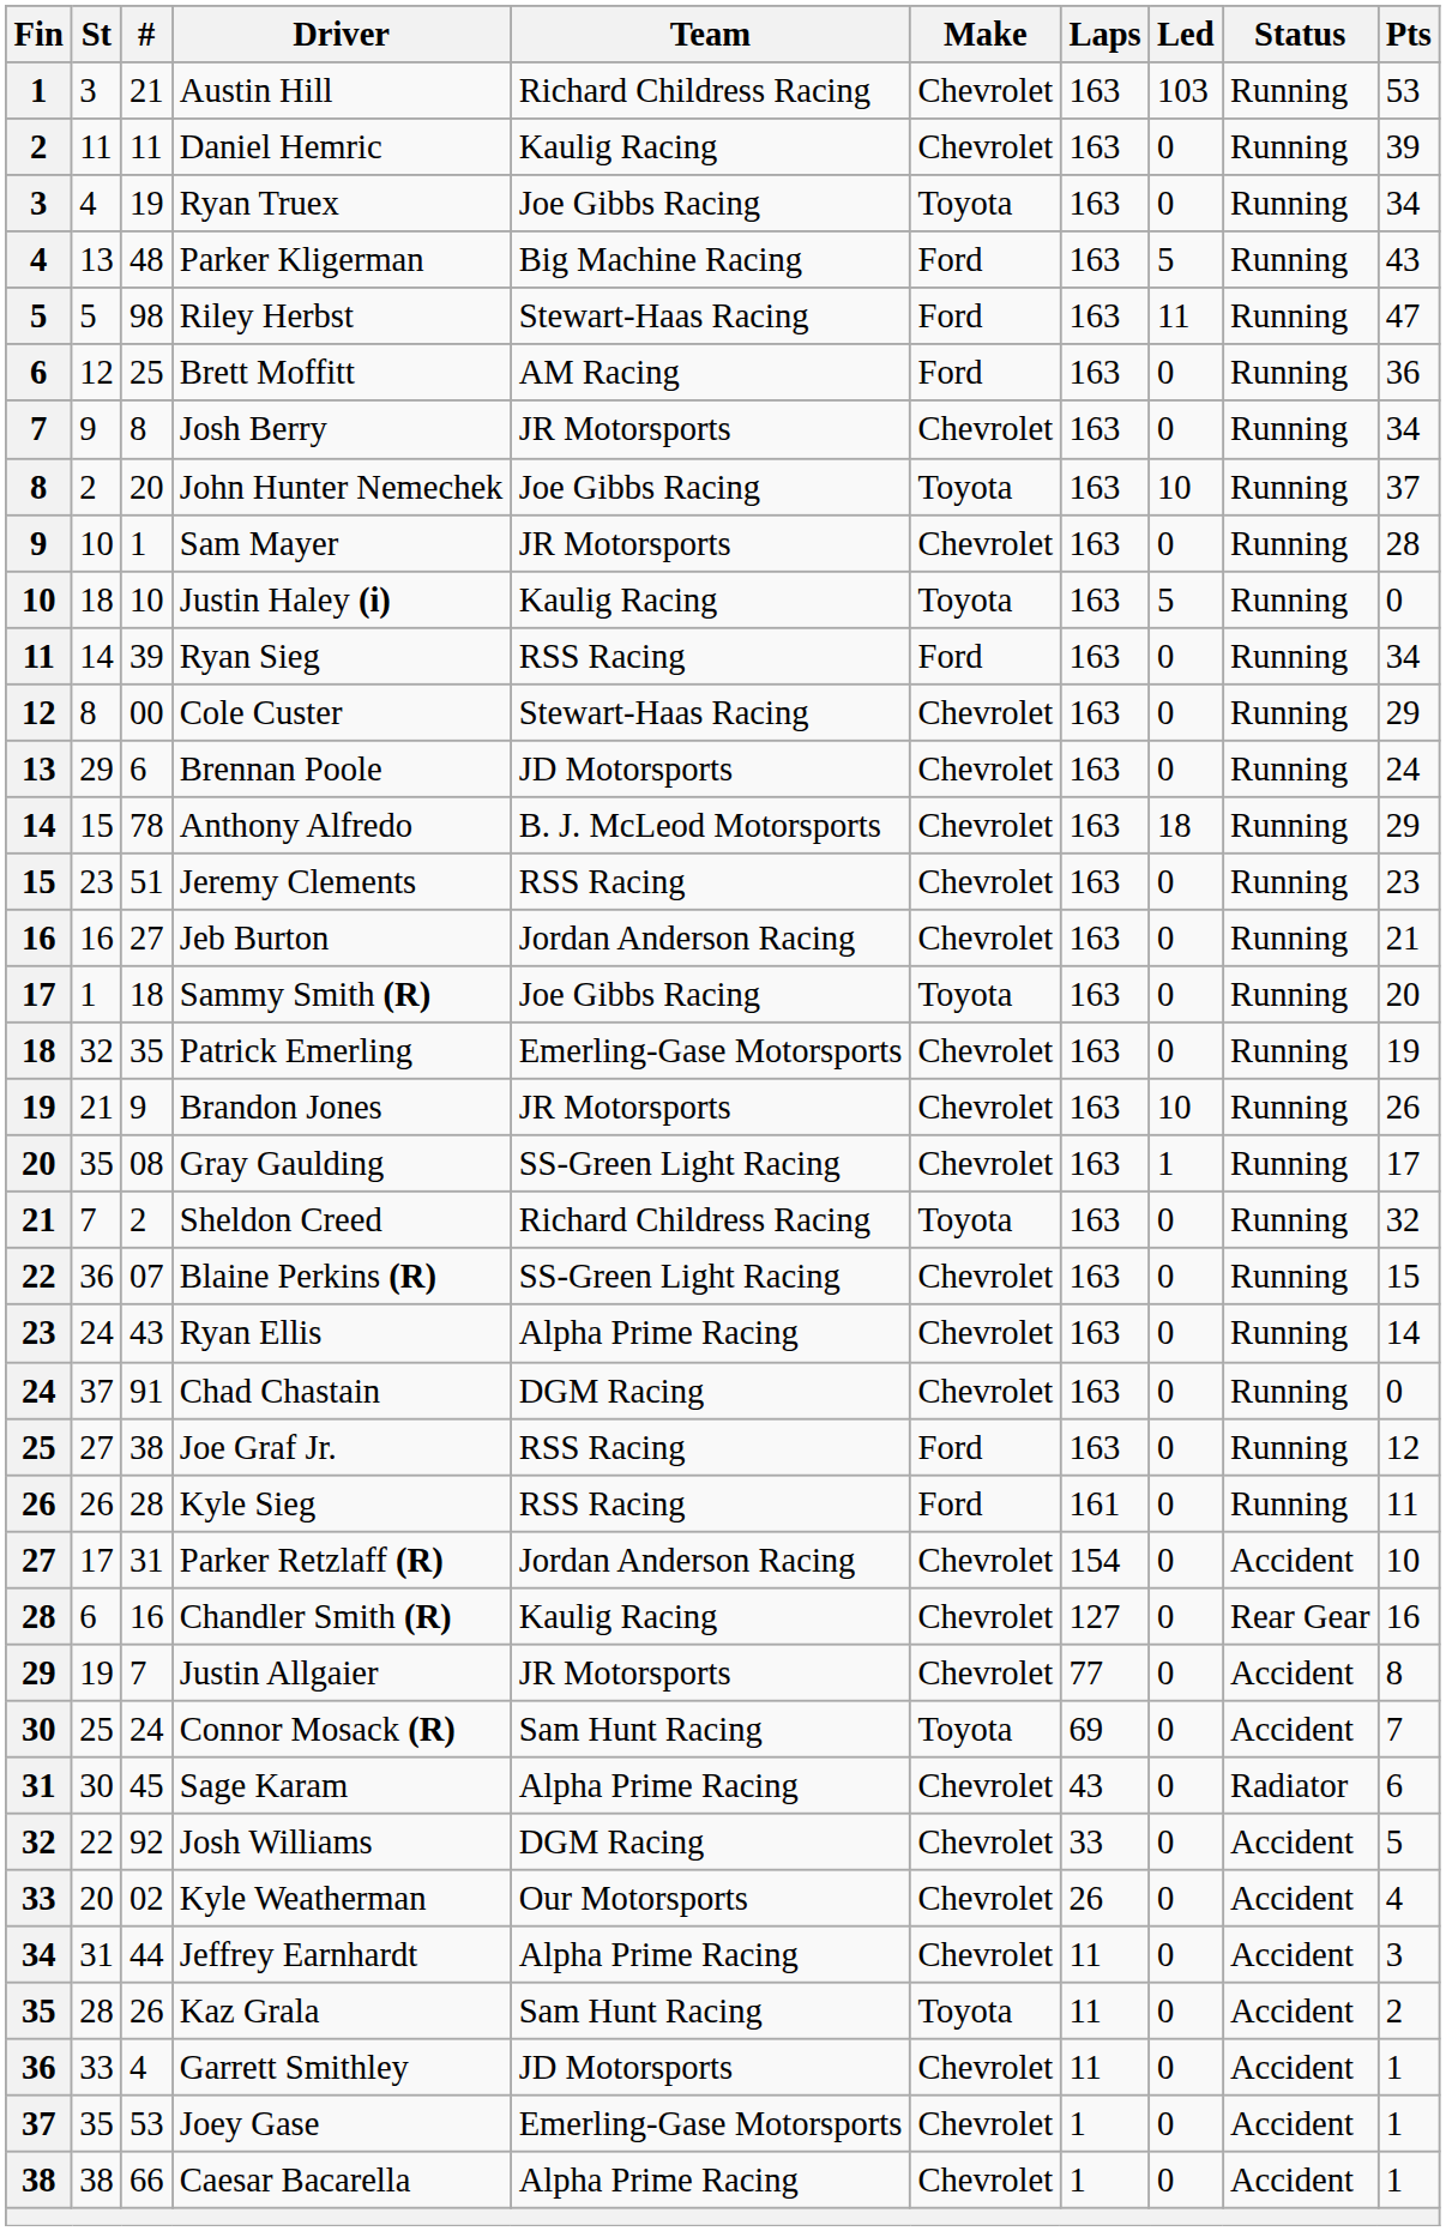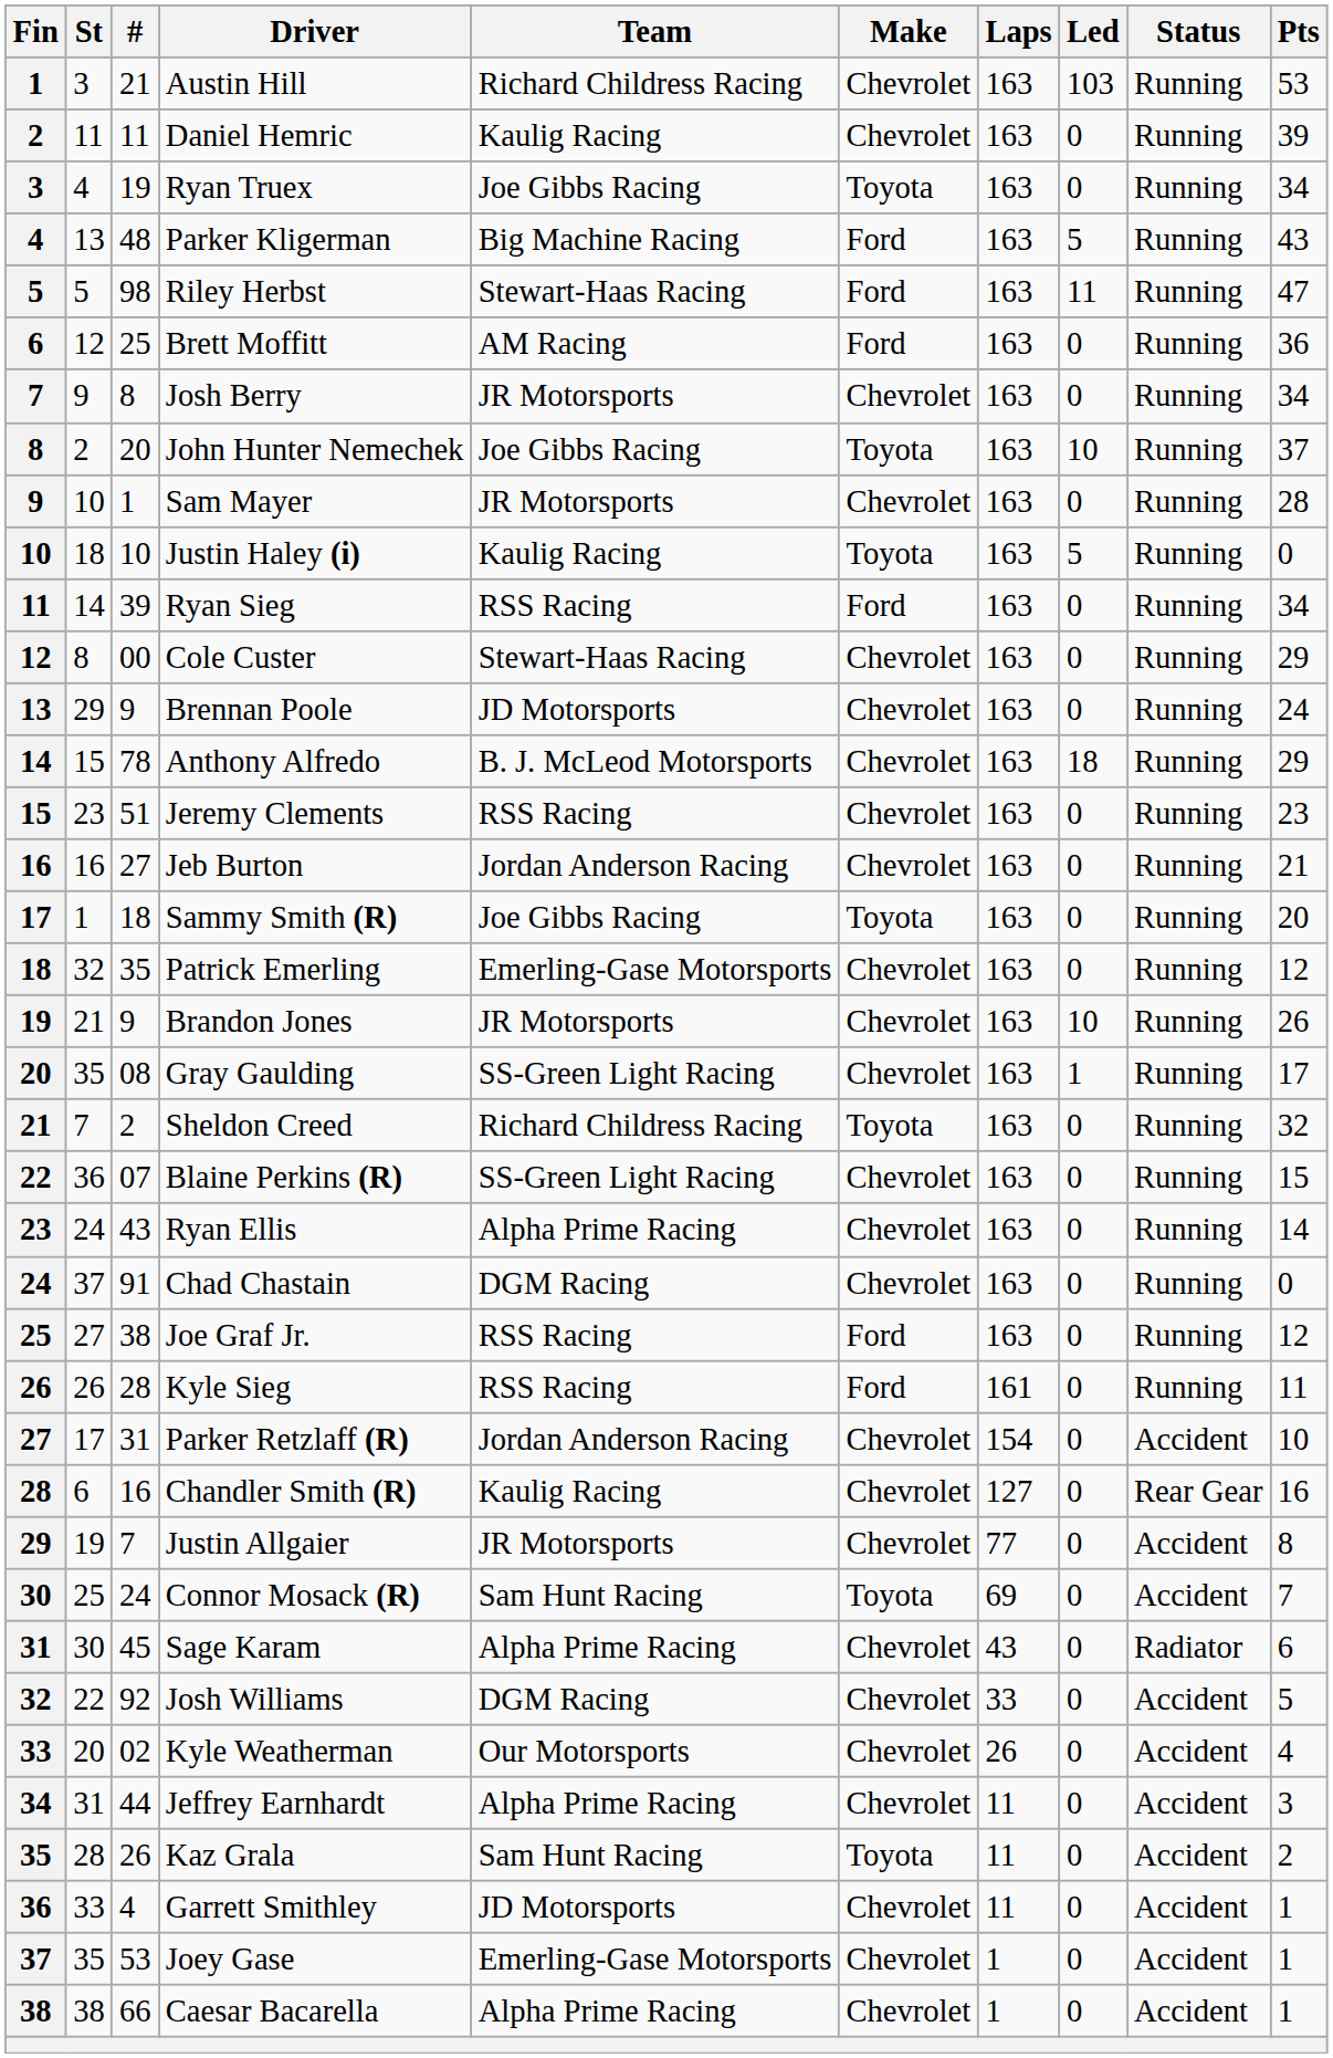Brennan Poole | #: 6 -> 9
Patrick Emerling | Pts: 19 -> 12
